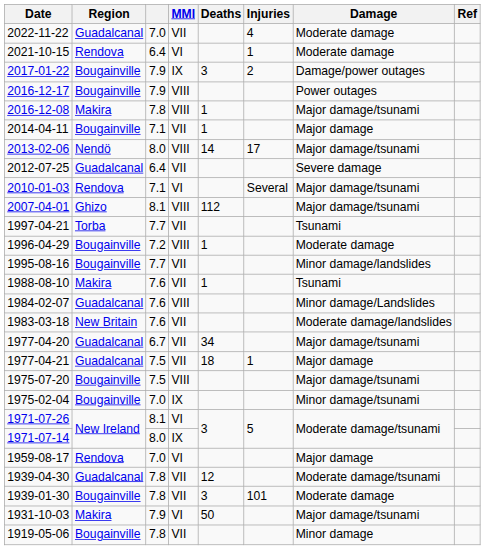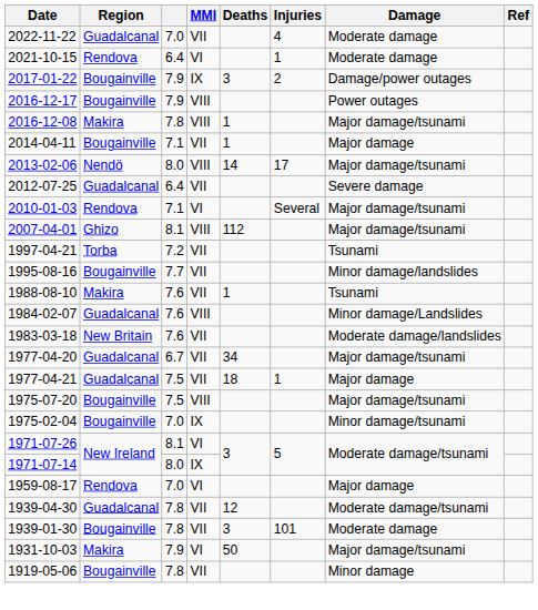1997-04-21 | column 3: 7.7 -> 7.2
- row: 1996-04-29 | Bougainville | 7.2 | VIII | 1 | Moderate damage
